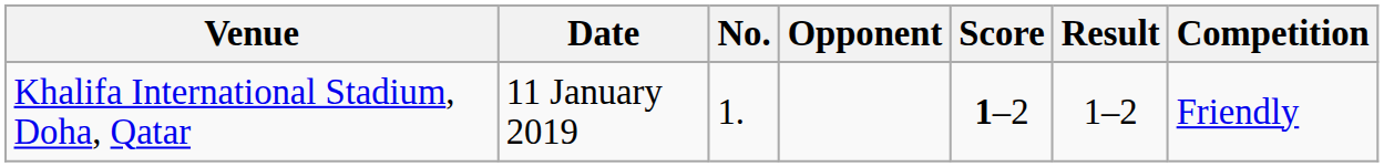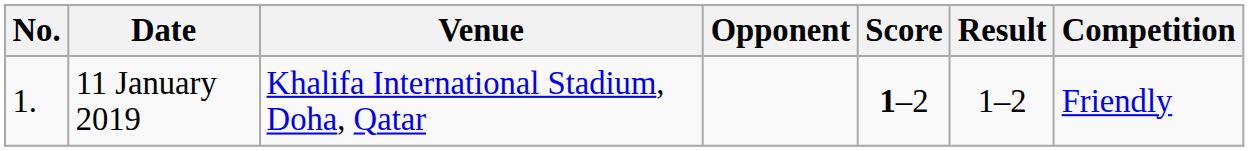columns swapped: No. <-> Venue
